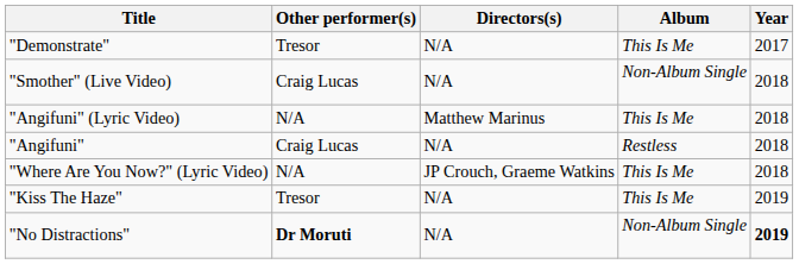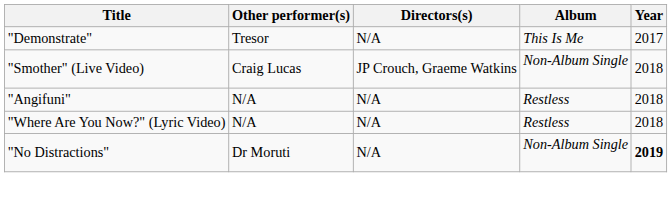"Smother" (Live Video) | Directors(s): N/A -> JP Crouch, Graeme Watkins
- row: "Angifuni" (Lyric Video) | N/A | Matthew Marinus | This Is Me | 2018
"Angifuni" | Other performer(s): Craig Lucas -> N/A
"Where Are You Now?" (Lyric Video) | Directors(s): JP Crouch, Graeme Watkins -> N/A
"Where Are You Now?" (Lyric Video) | Album: This Is Me -> Restless
- row: "Kiss The Haze" | Tresor | N/A | This Is Me | 2019
"No Distractions" | Other performer(s): bold -> normal
